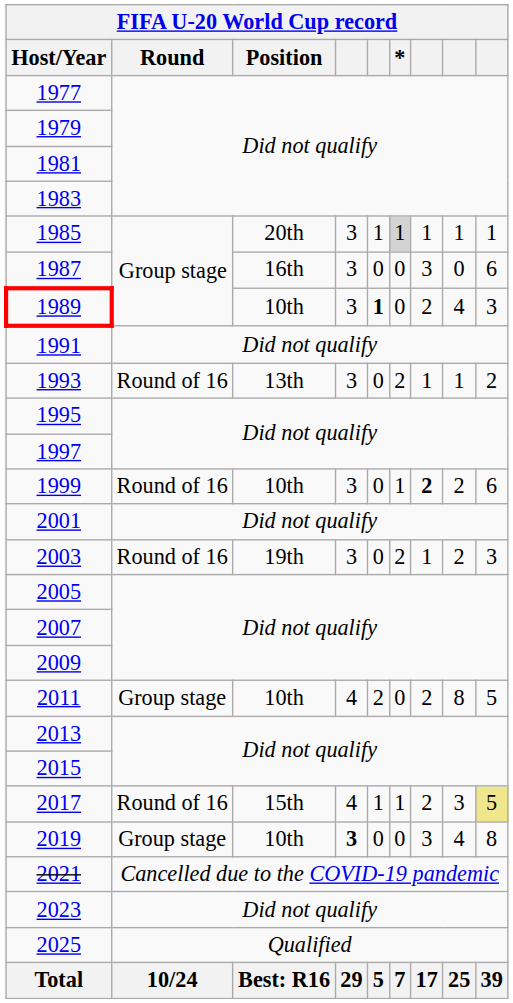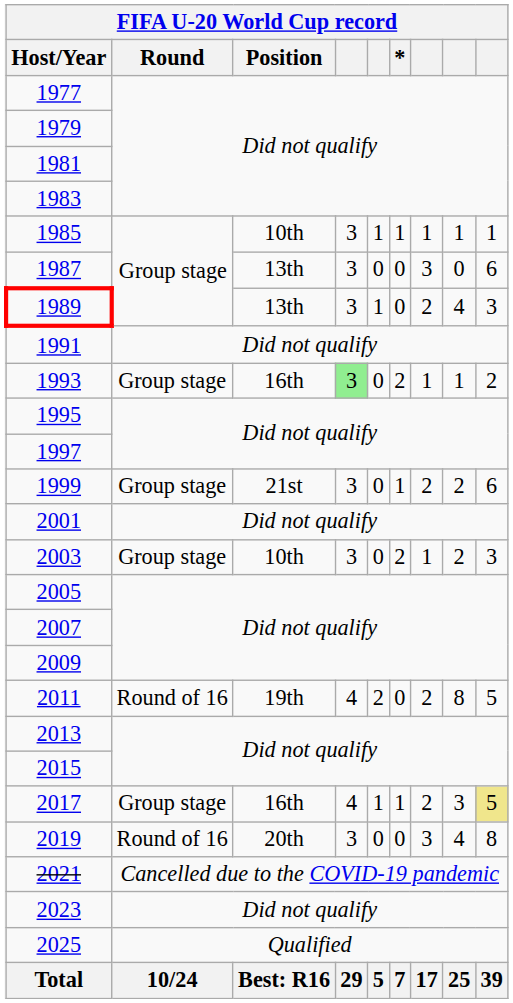1985 | FIFA U-20 World Cup record / Position: 20th -> 10th
1985 | FIFA U-20 World Cup record / *: lightgrey background -> no background
1987 | FIFA U-20 World Cup record / Position: 16th -> 13th
1989 | FIFA U-20 World Cup record / Position: 10th -> 13th
1989 | column 5: bold -> normal
1993 | FIFA U-20 World Cup record / Round: Round of 16 -> Group stage
1993 | FIFA U-20 World Cup record / Position: 13th -> 16th
1993 | column 4: no background -> lightgreen background
1999 | FIFA U-20 World Cup record / Round: Round of 16 -> Group stage
1999 | FIFA U-20 World Cup record / Position: 10th -> 21st
1999 | column 7: bold -> normal
2003 | FIFA U-20 World Cup record / Round: Round of 16 -> Group stage
2003 | FIFA U-20 World Cup record / Position: 19th -> 10th
2011 | FIFA U-20 World Cup record / Round: Group stage -> Round of 16
2011 | FIFA U-20 World Cup record / Position: 10th -> 19th
2017 | FIFA U-20 World Cup record / Round: Round of 16 -> Group stage
2017 | FIFA U-20 World Cup record / Position: 15th -> 16th
2019 | FIFA U-20 World Cup record / Round: Group stage -> Round of 16
2019 | FIFA U-20 World Cup record / Position: 10th -> 20th
2019 | column 4: bold -> normal
